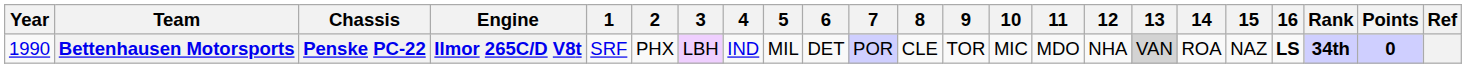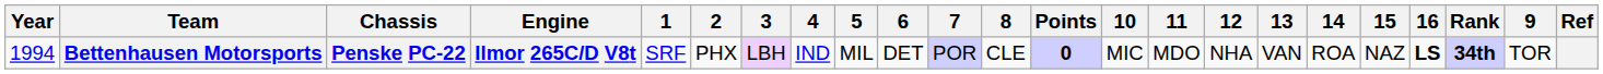columns swapped: 9 <-> Points
Bettenhausen Motorsports | Year: 1990 -> 1994
Bettenhausen Motorsports | 13: lightgrey background -> no background
